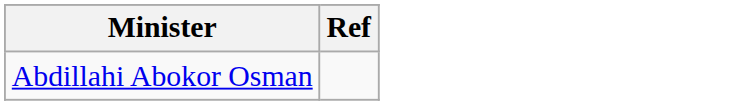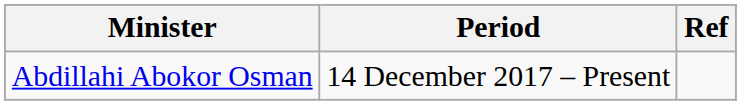+ column: Period | 14 December 2017 – Present
